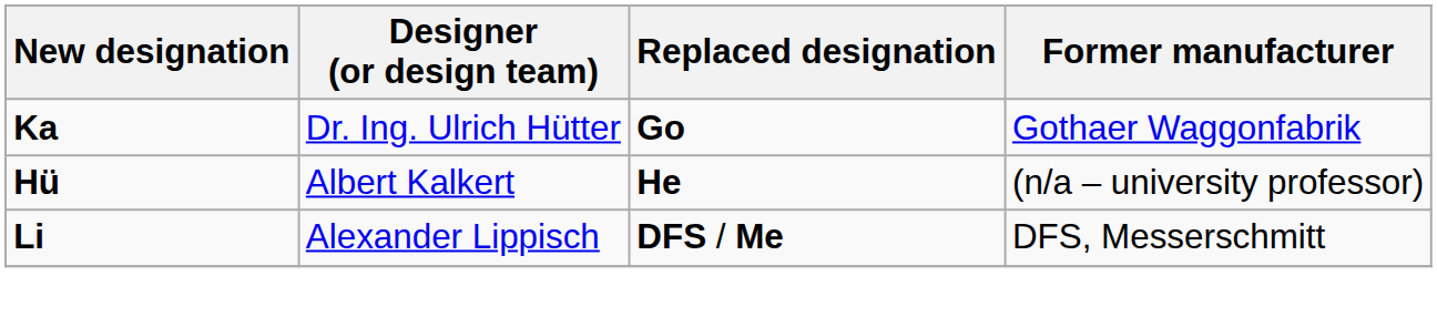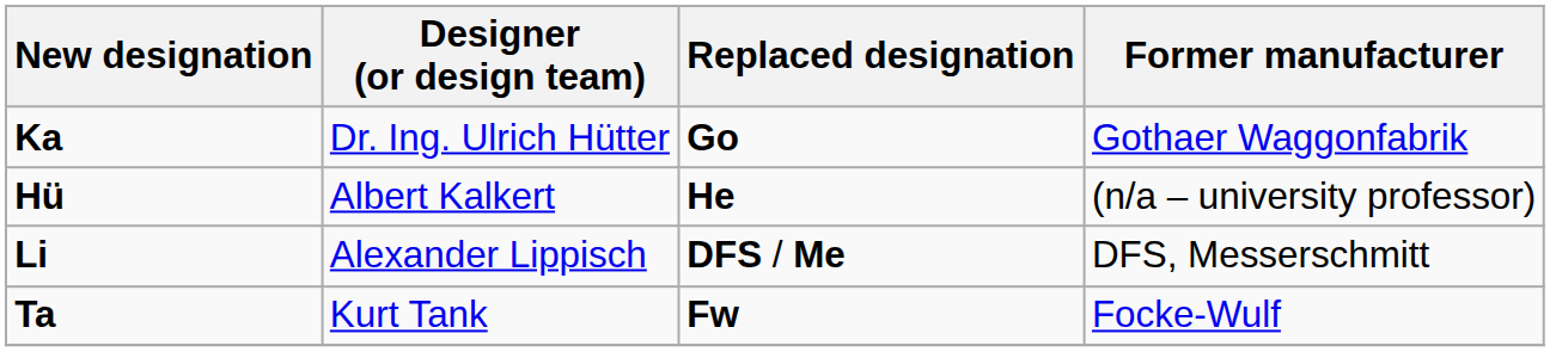+ row: Ta | Kurt Tank | Fw | Focke-Wulf
